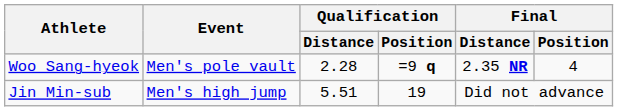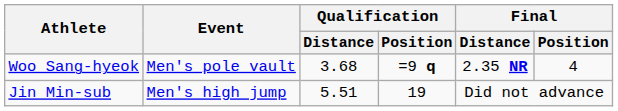Woo Sang-hyeok | Qualification / Distance: 2.28 -> 3.68
